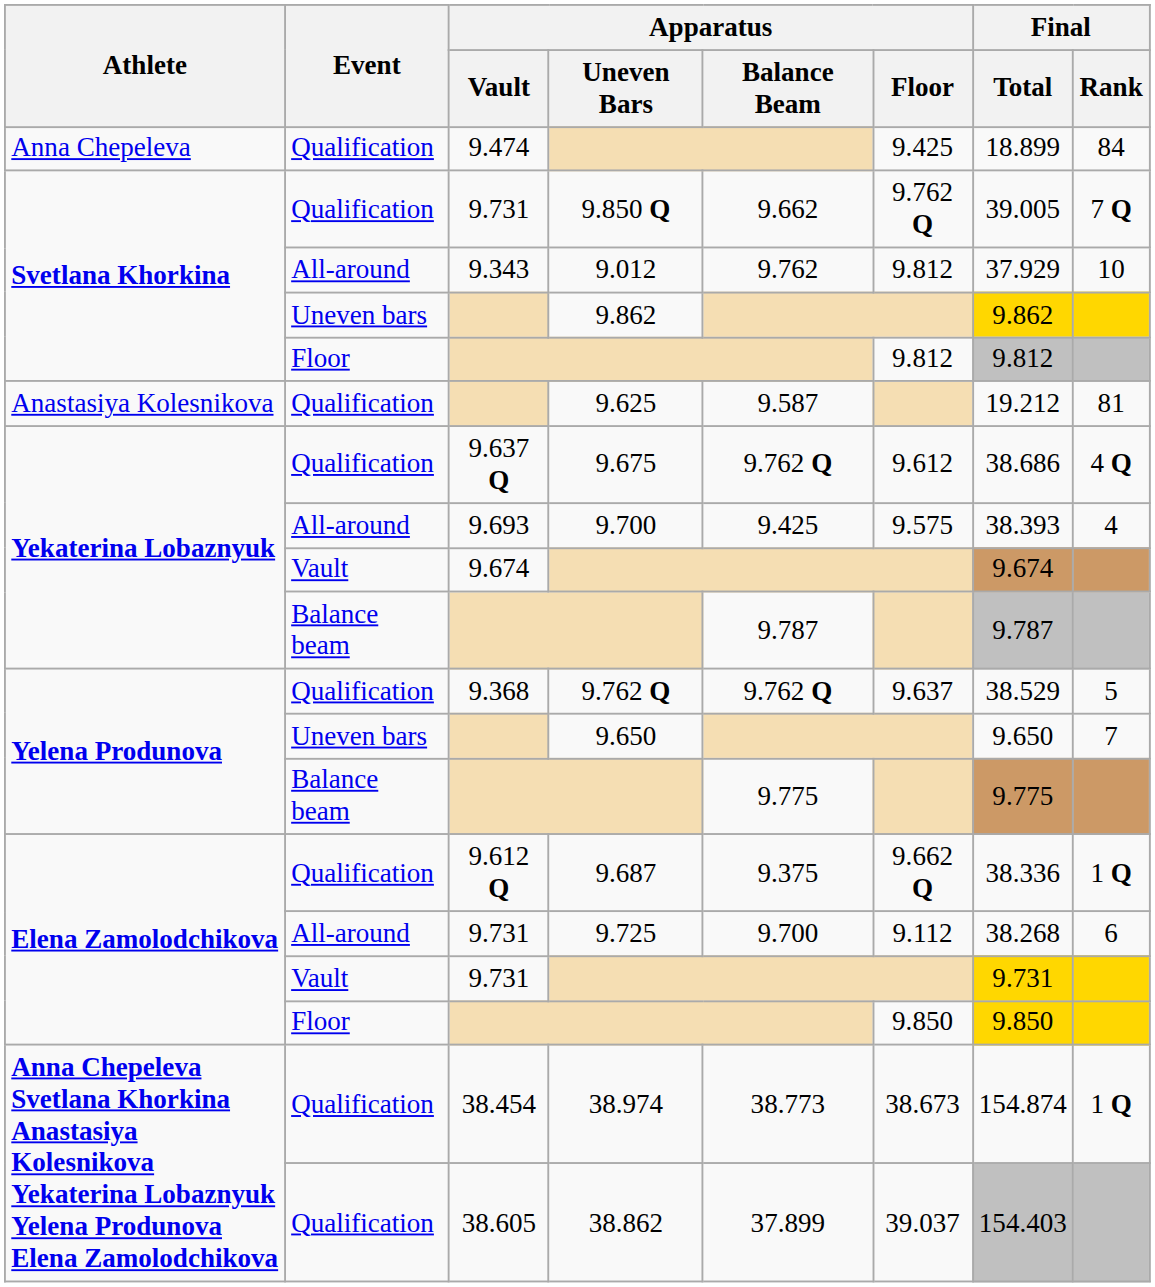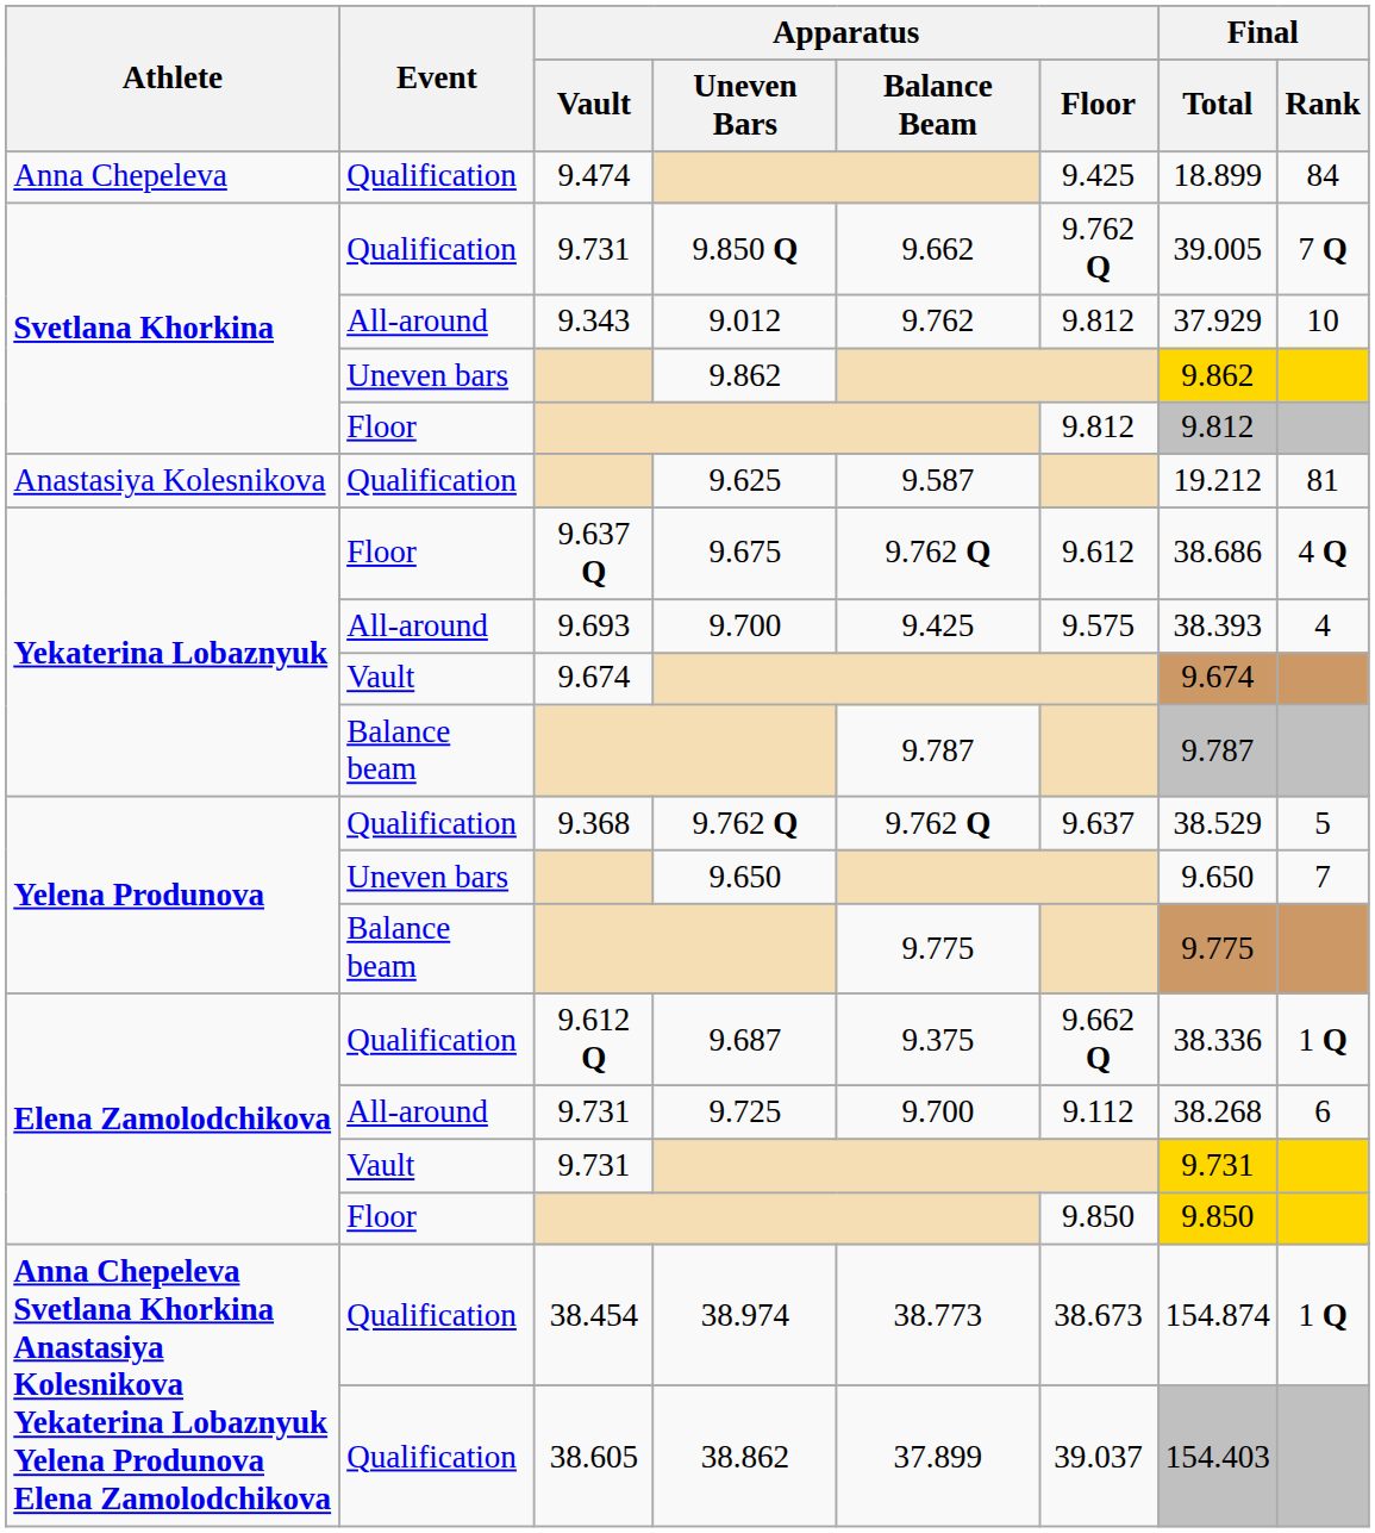9.675 | Event: Qualification -> Floor
